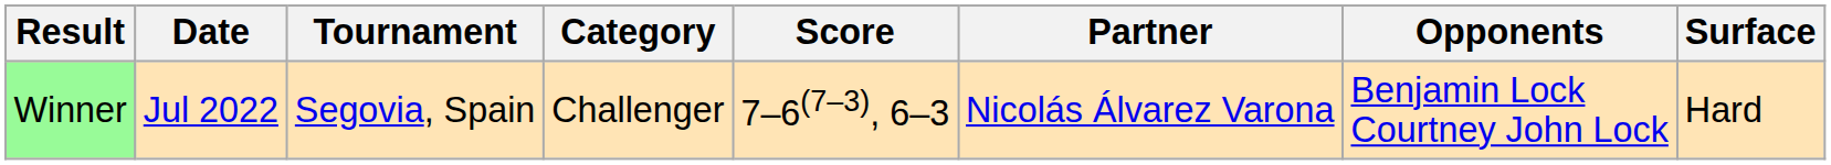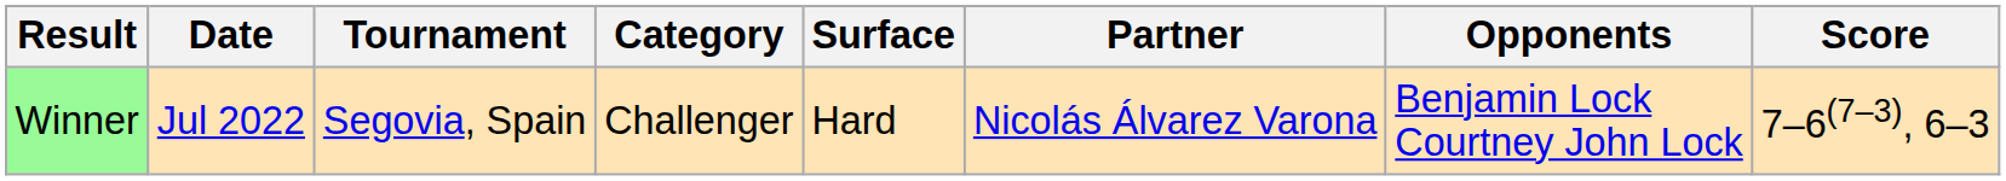columns swapped: Surface <-> Score
